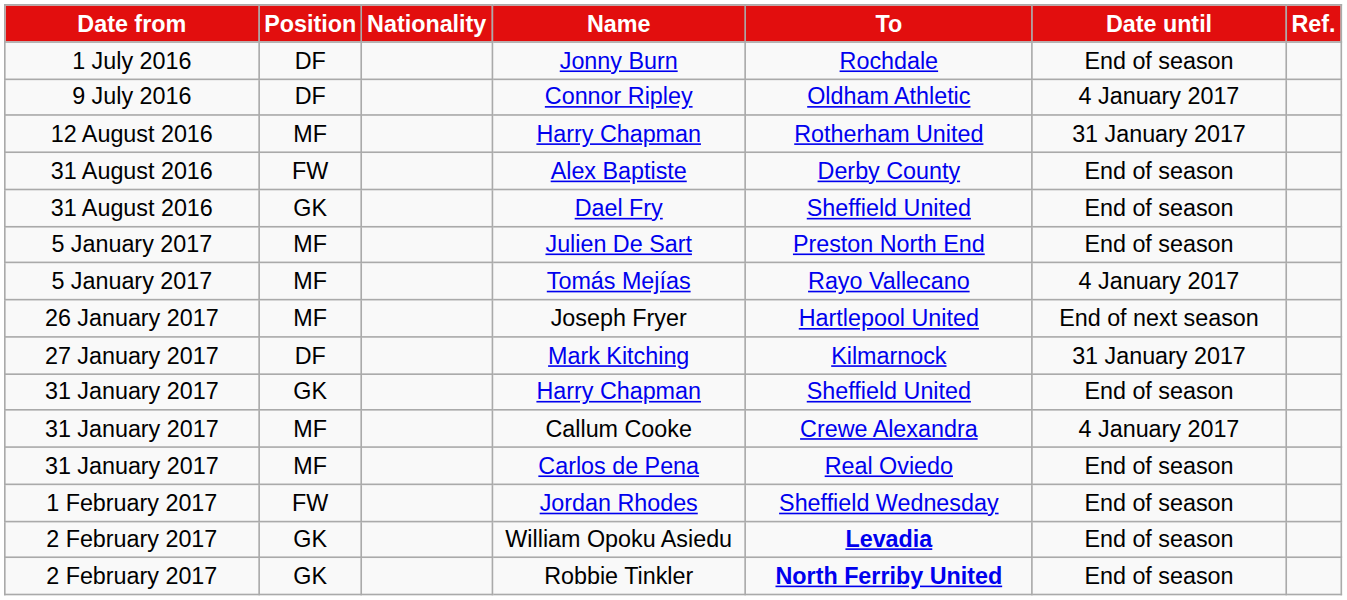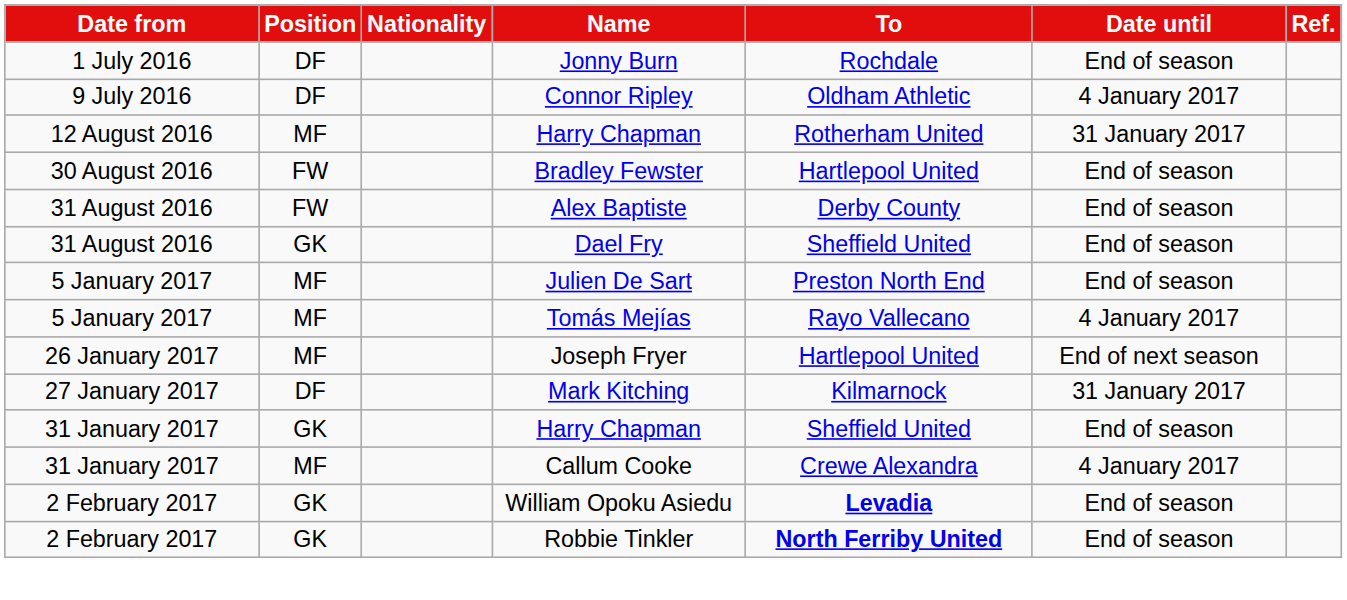+ row: 30 August 2016 | FW | Bradley Fewster | Hartlepool United | End of season
- row: 31 January 2017 | MF | Carlos de Pena | Real Oviedo | End of season
- row: 1 February 2017 | FW | Jordan Rhodes | Sheffield Wednesday | End of season
